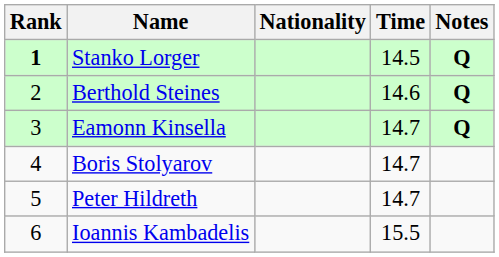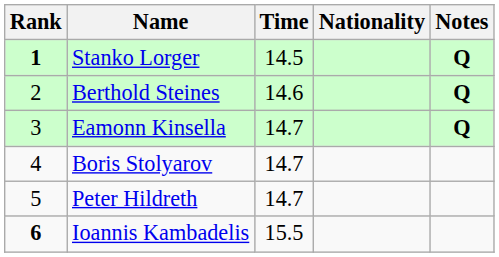columns swapped: Nationality <-> Time
Ioannis Kambadelis | Rank: normal -> bold
